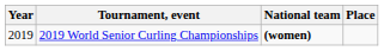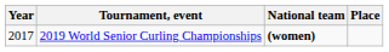2019 World Senior Curling Championships | Year: 2019 -> 2017
